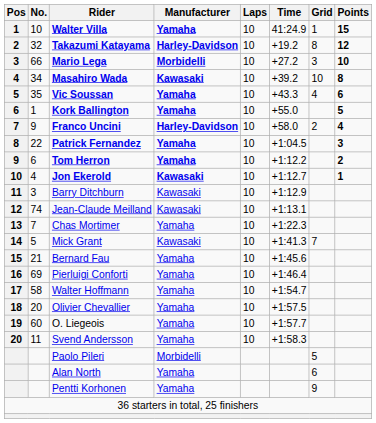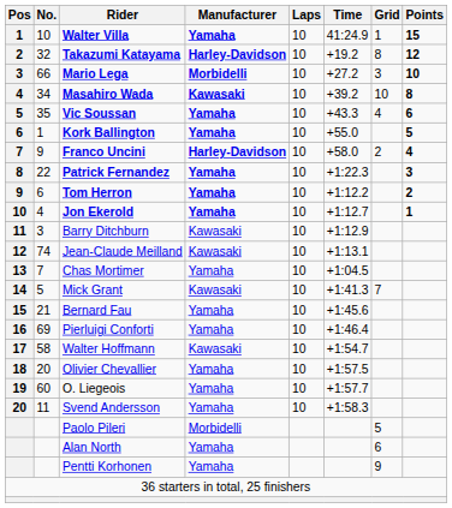Patrick Fernandez | Time: +1:04.5 -> +1:22.3
Jon Ekerold | Manufacturer: Kawasaki -> Yamaha
Chas Mortimer | Time: +1:22.3 -> +1:04.5
Walter Hoffmann | Manufacturer: Yamaha -> Kawasaki
